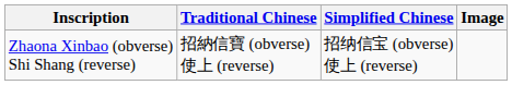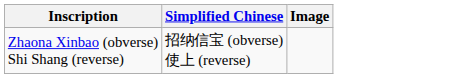- column: Traditional Chinese | 招納信寶 (obverse) 使上 (reverse)
